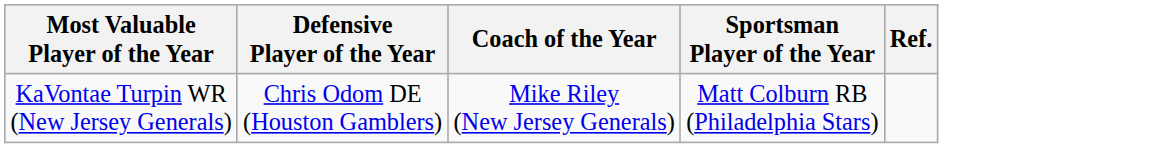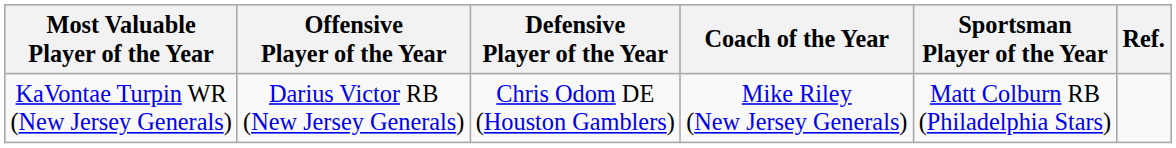+ column: Offensive Player of the Year | Darius Victor RB (New Jersey Generals)
